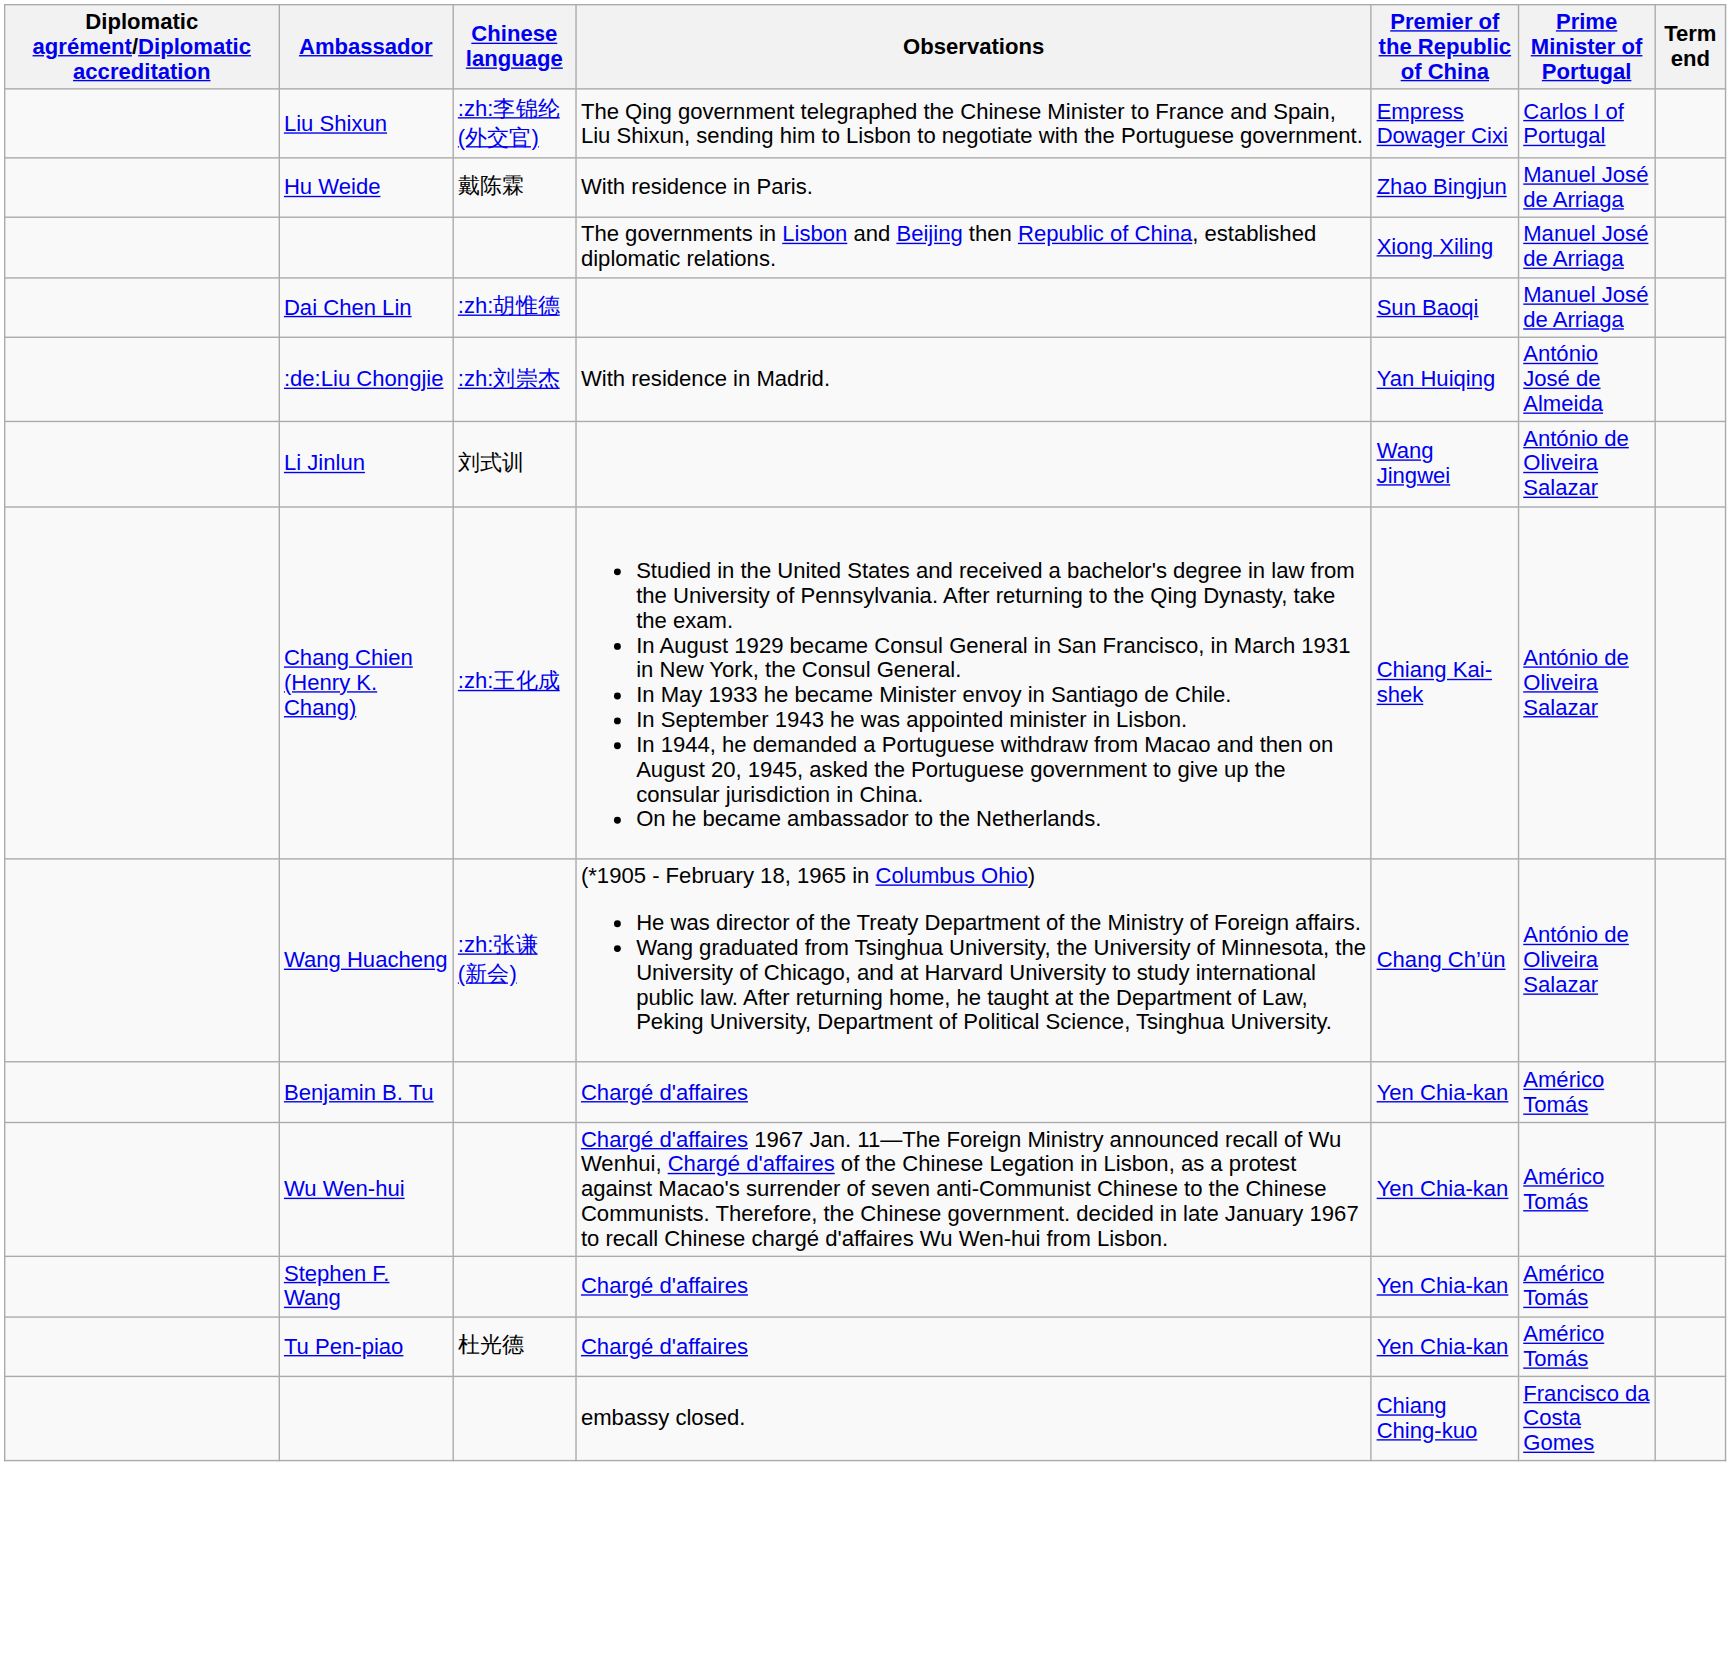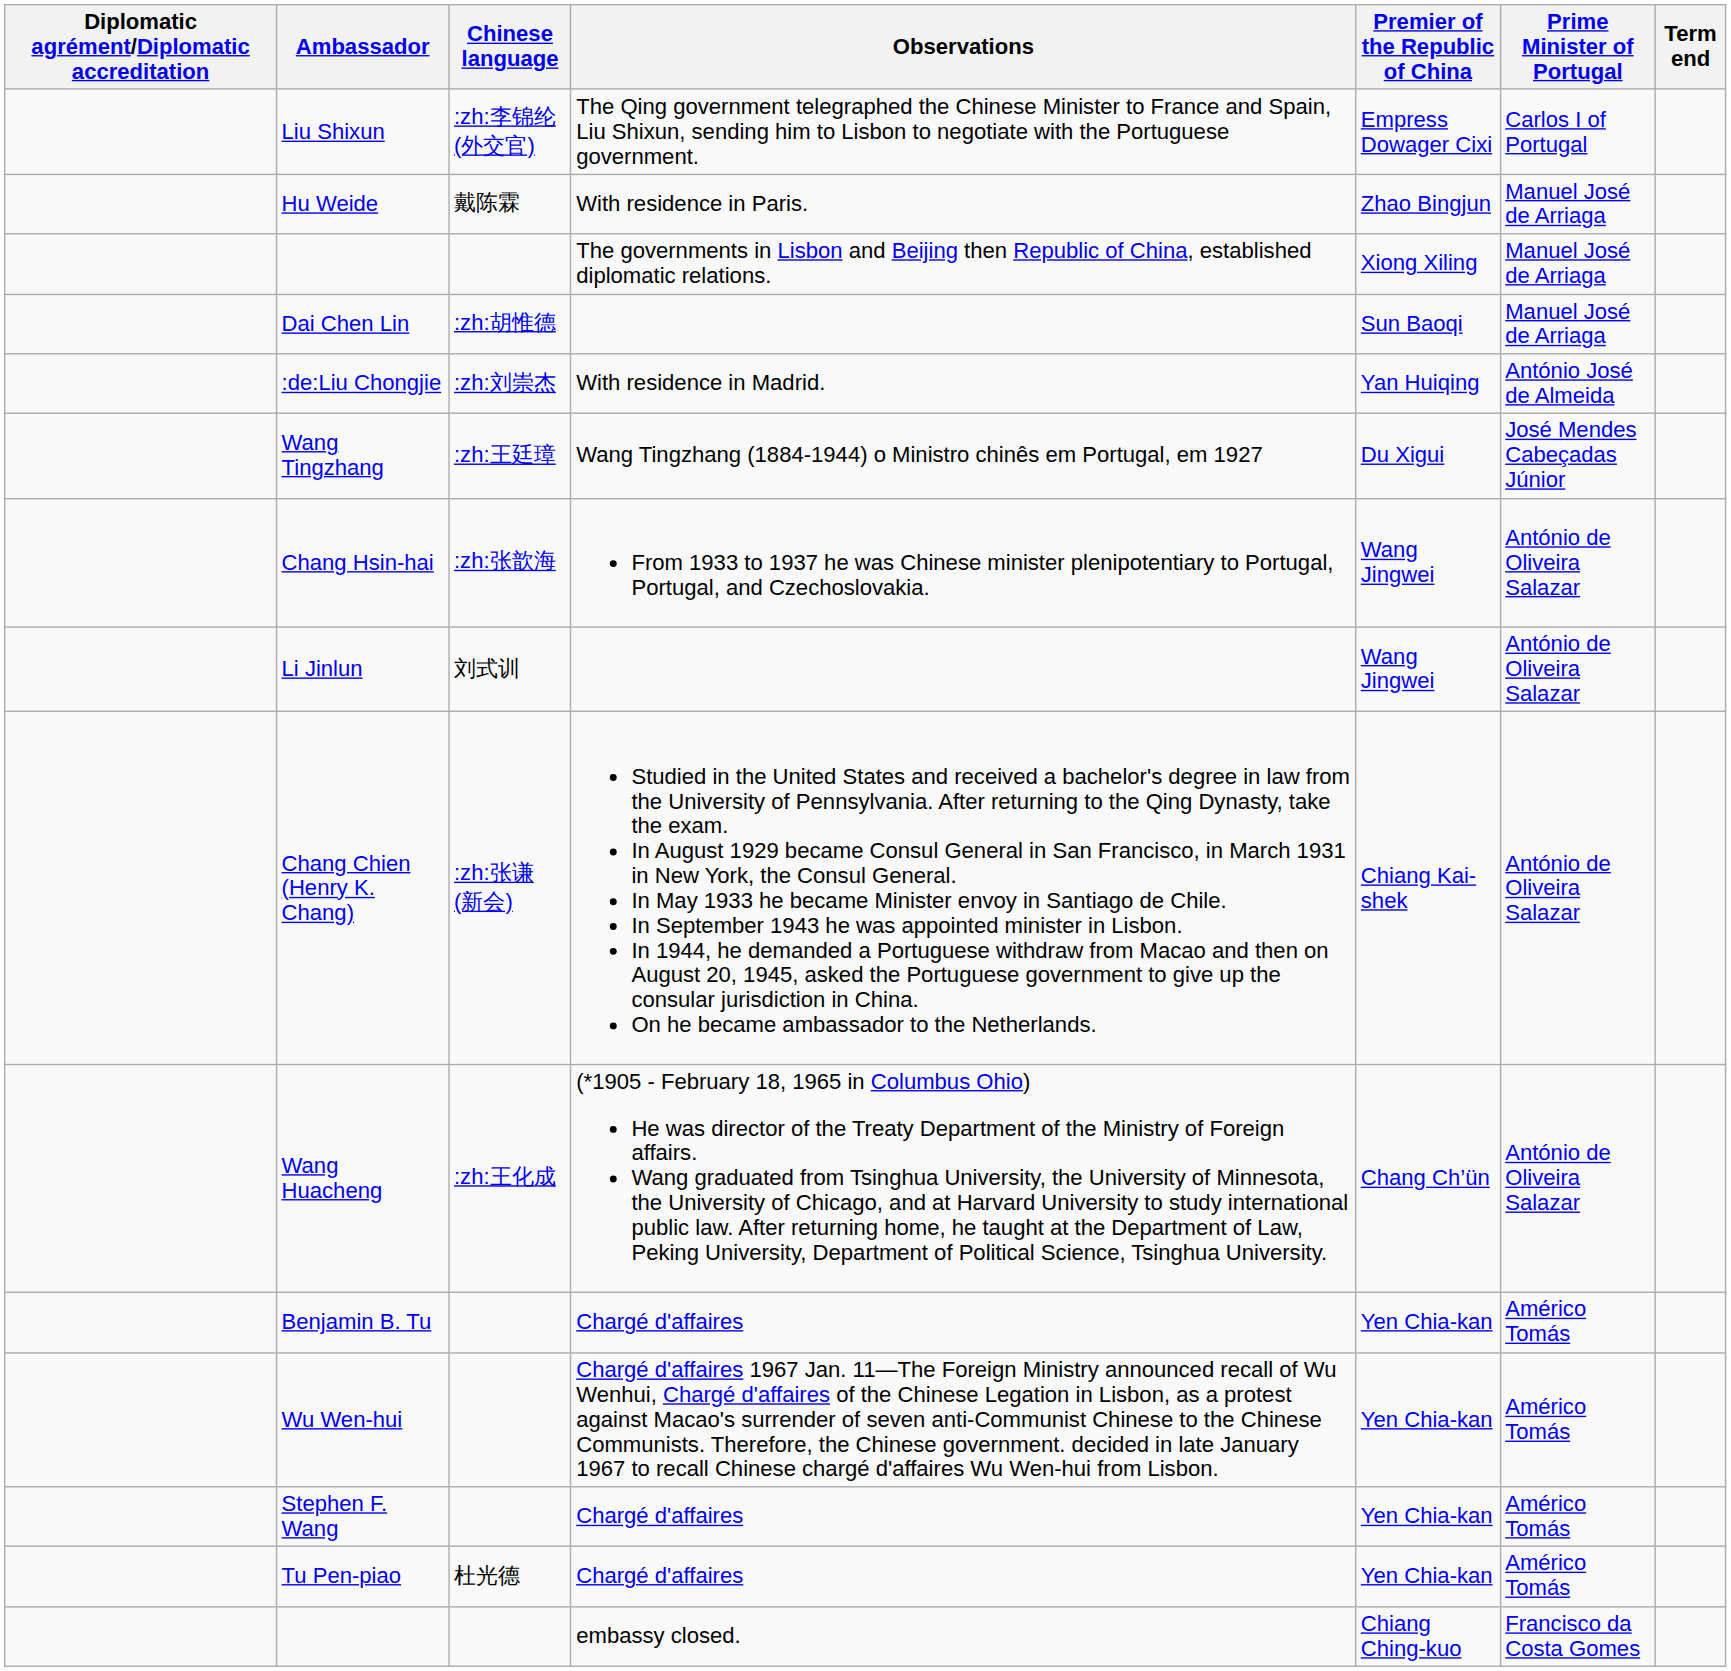+ row: Wang Tingzhang | :zh:王廷璋 | Wang Tingzhang (1884-1944) o Ministro chinês em Portugal, em 1927 | Du Xigui | José Mendes Cabeçadas Júnior
+ row: Chang Hsin-hai | :zh:张歆海 | From 1933 to 1937 he was Chinese minister plenipotentiary to Portugal, Portugal, and Czechoslovakia. | Wang Jingwei | António de Oliveira Salazar
Chang Chien (Henry K. Chang) | Chinese language: :zh:王化成 -> :zh:张谦 (新会)
Wang Huacheng | Chinese language: :zh:张谦 (新会) -> :zh:王化成
